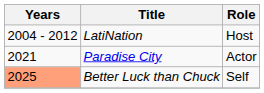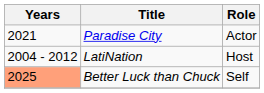rows swapped: LatiNation <-> Paradise City
